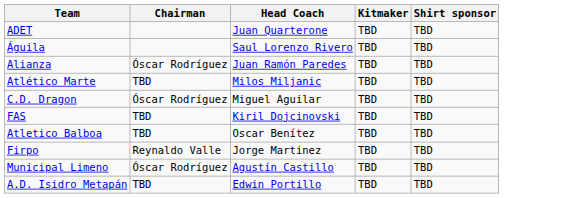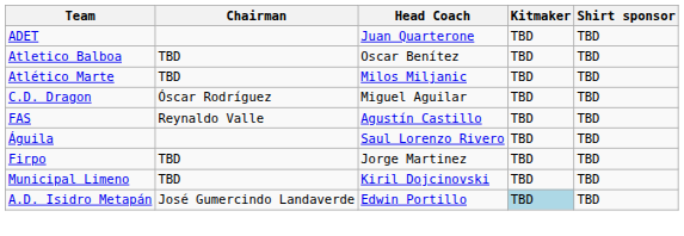rows swapped: Águila <-> Atletico Balboa
- row: Alianza | Óscar Rodríguez | Juan Ramón Paredes | TBD | TBD
FAS | Chairman: TBD -> Reynaldo Valle
FAS | Head Coach: Kiril Dojcinovski -> Agustín Castillo
Firpo | Chairman: Reynaldo Valle -> TBD
Municipal Limeno | Chairman: Óscar Rodríguez -> TBD
Municipal Limeno | Head Coach: Agustín Castillo -> Kiril Dojcinovski
A.D. Isidro Metapán | Chairman: TBD -> José Gumercindo Landaverde
A.D. Isidro Metapán | Kitmaker: no background -> lightblue background
